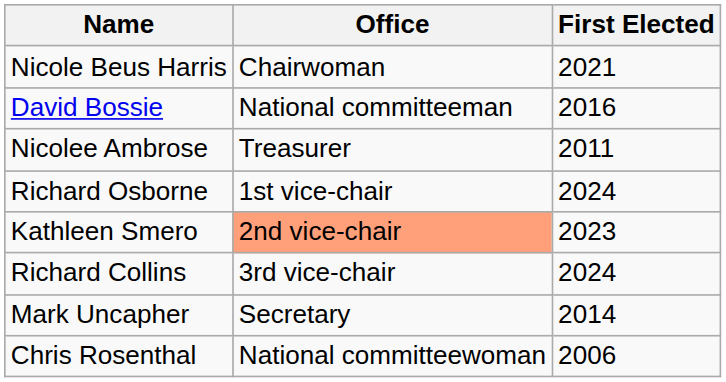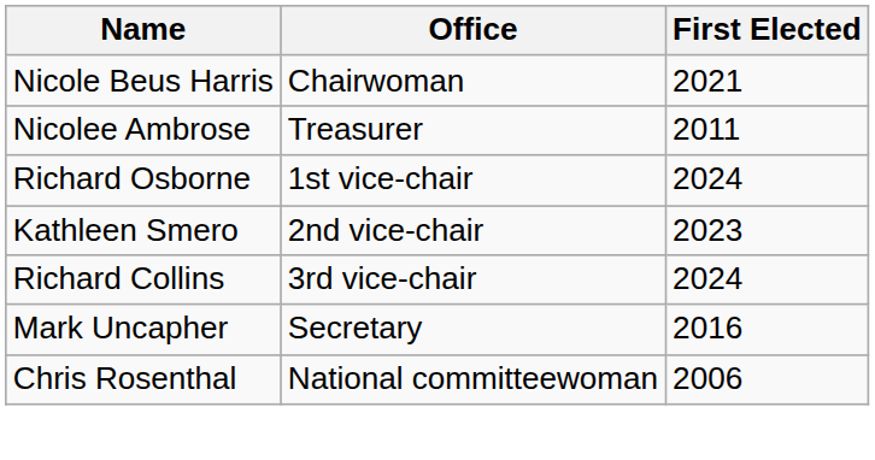- row: David Bossie | National committeeman | 2016
Kathleen Smero | Office: lightsalmon background -> no background
Mark Uncapher | First Elected: 2014 -> 2016
